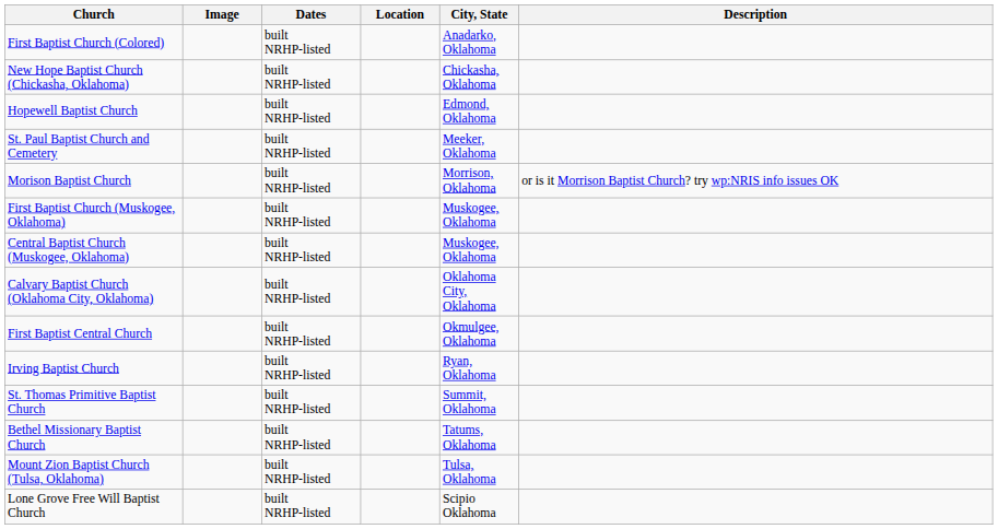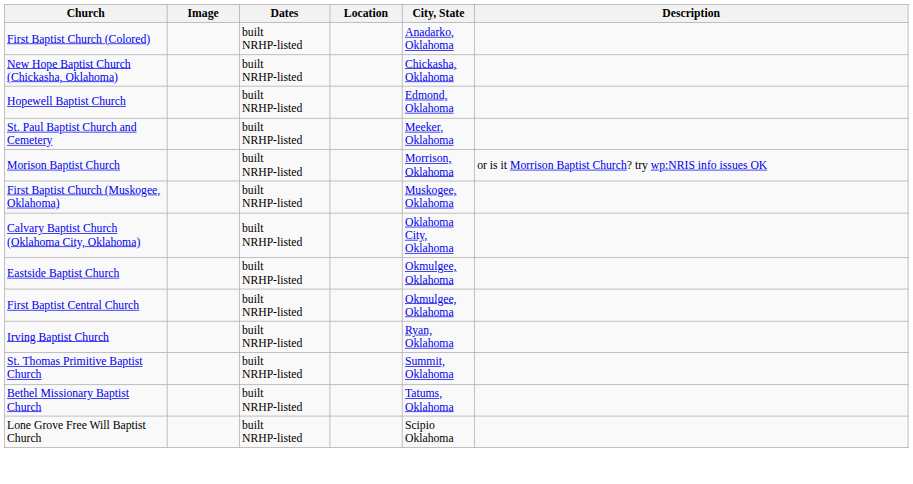- row: Central Baptist Church (Muskogee, Oklahoma) | built NRHP-listed | Muskogee, Oklahoma
+ row: Eastside Baptist Church | built NRHP-listed | Okmulgee, Oklahoma
- row: Mount Zion Baptist Church (Tulsa, Oklahoma) | built NRHP-listed | Tulsa, Oklahoma
